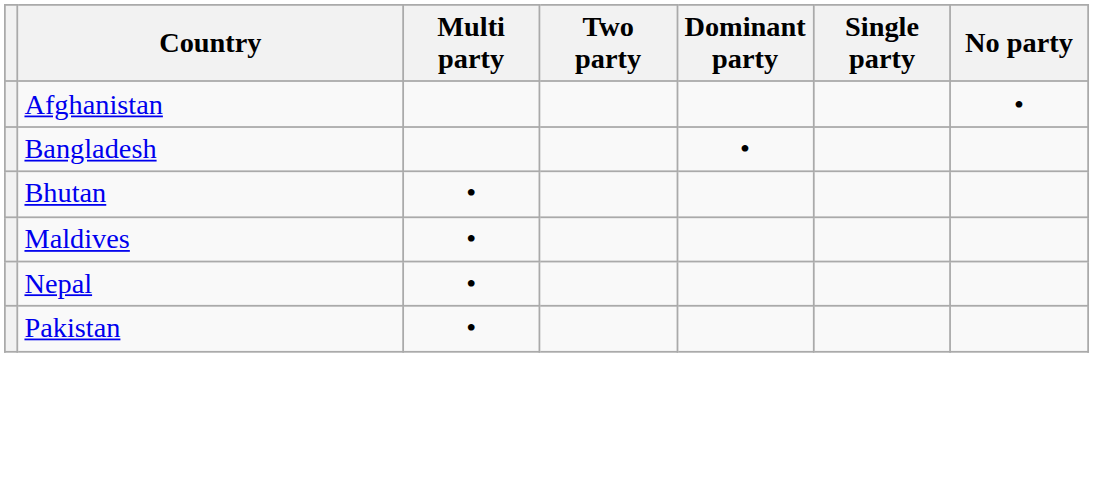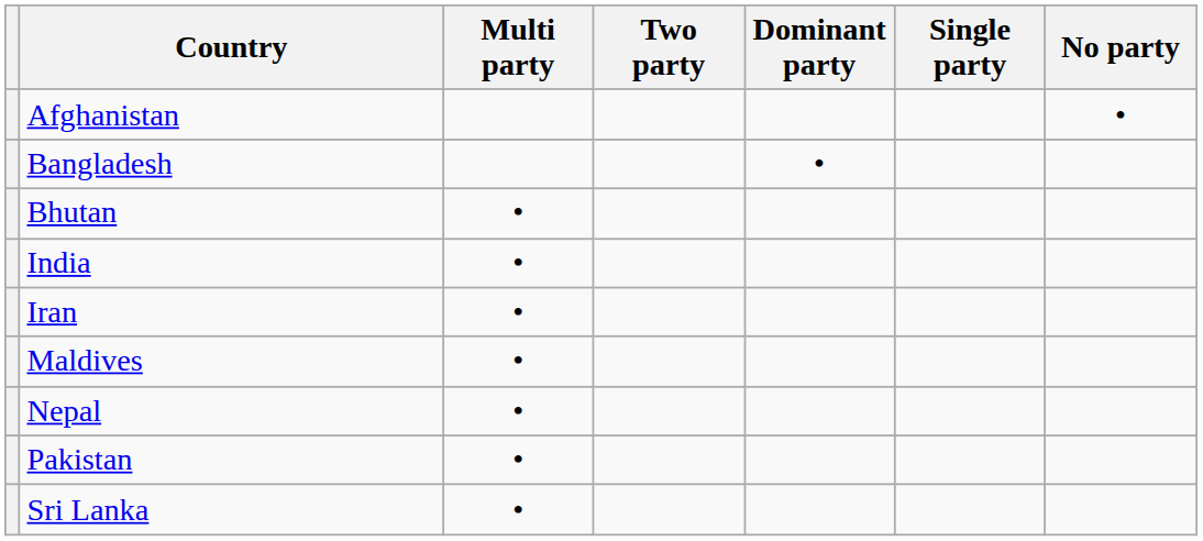+ row: India | •
+ row: Iran | •
+ row: Sri Lanka | •
